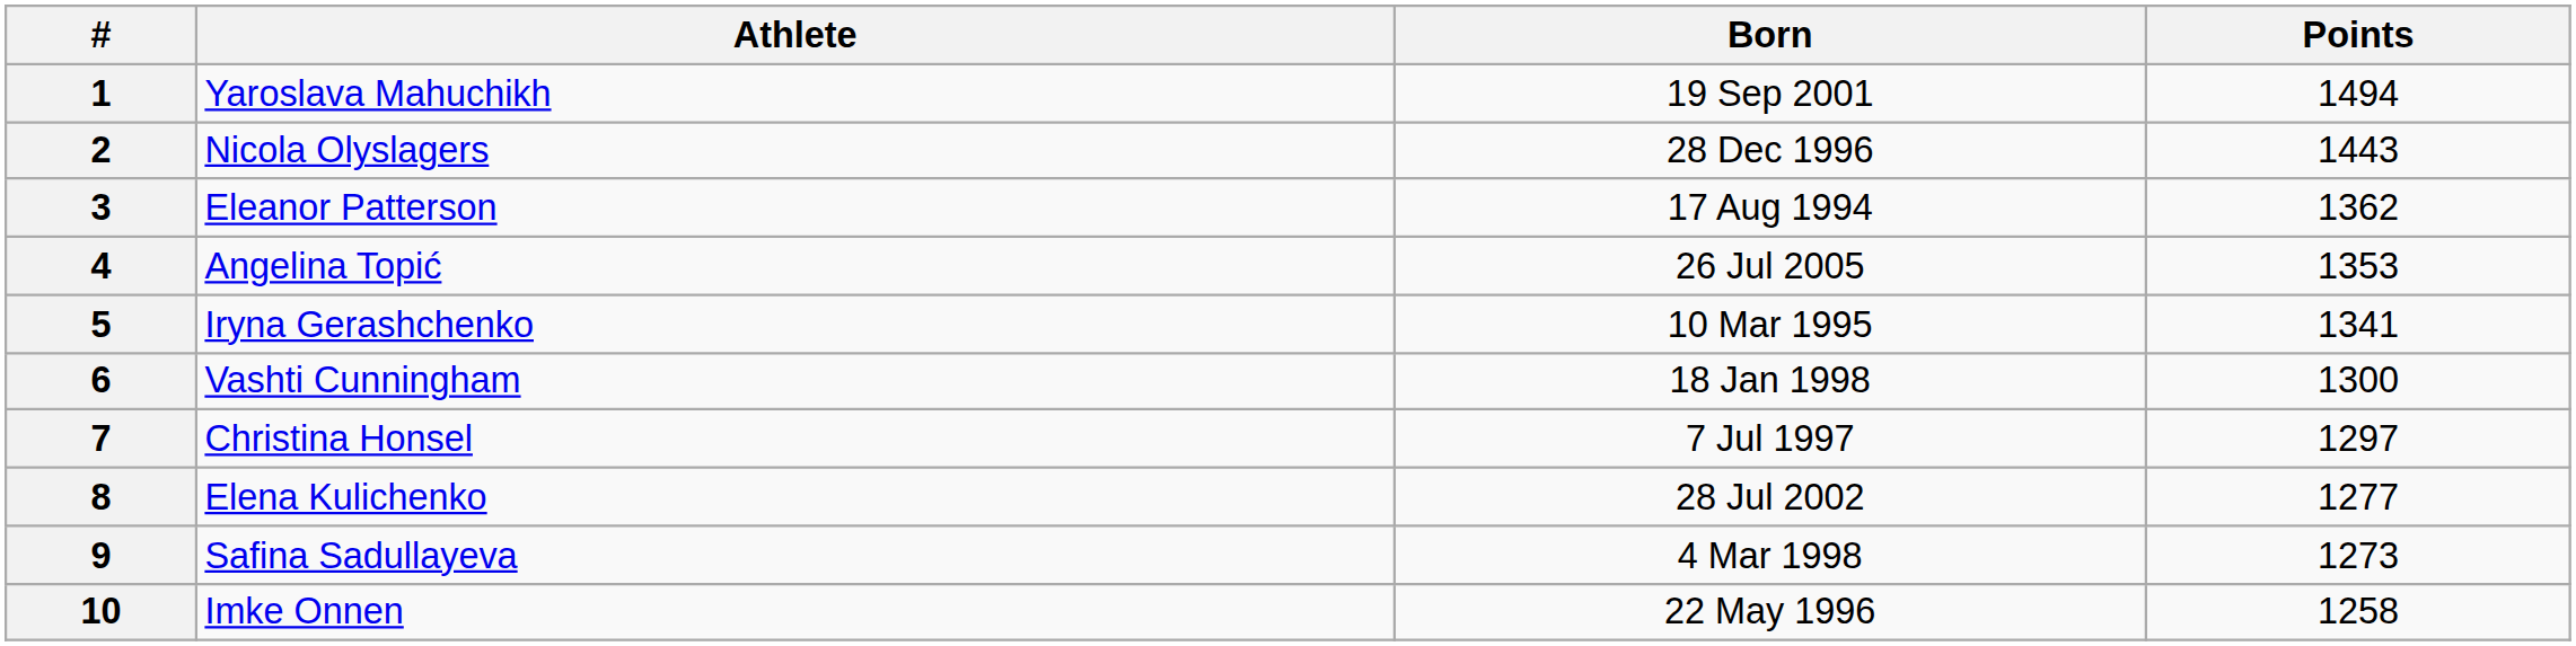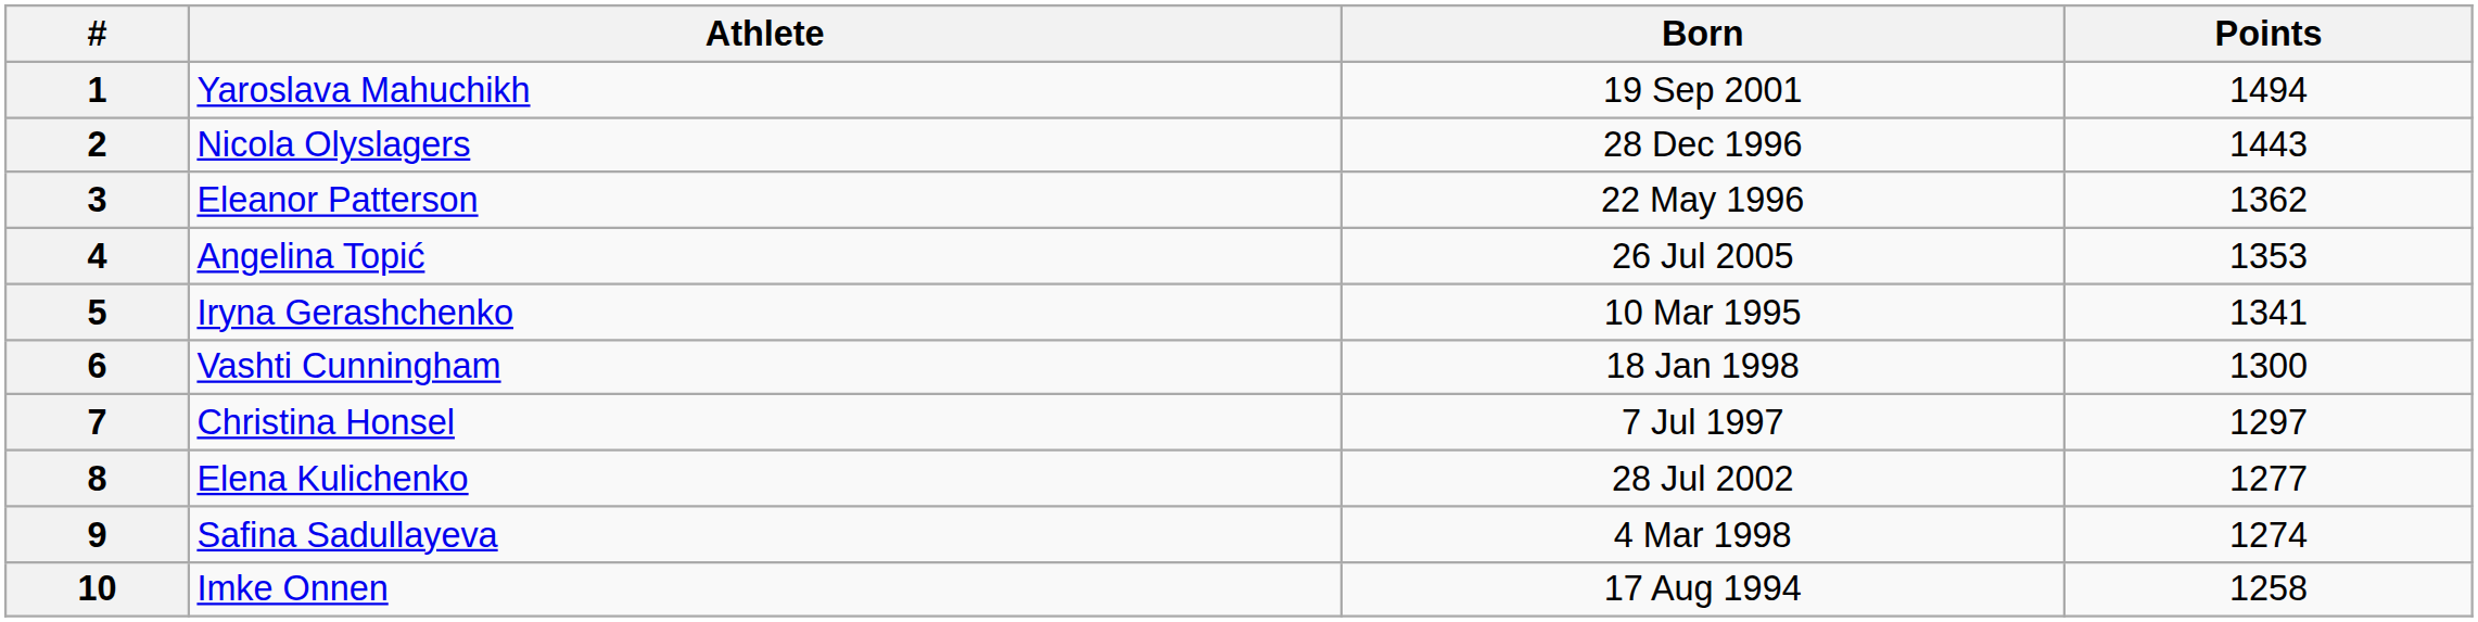3 | Born: 17 Aug 1994 -> 22 May 1996
9 | Points: 1273 -> 1274
10 | Born: 22 May 1996 -> 17 Aug 1994
